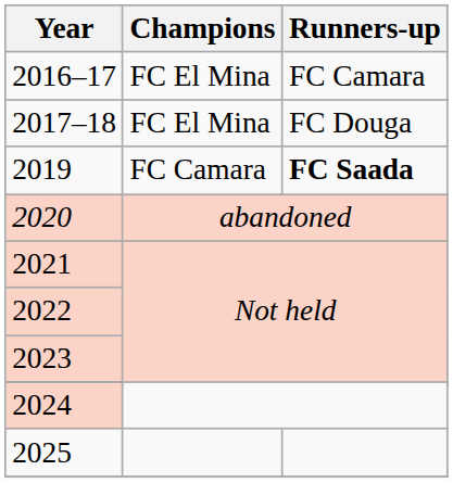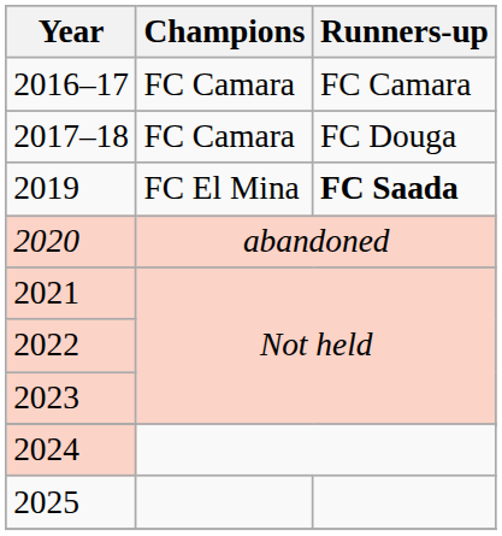2016–17 | Champions: FC El Mina -> FC Camara
2017–18 | Champions: FC El Mina -> FC Camara
2019 | Champions: FC Camara -> FC El Mina
